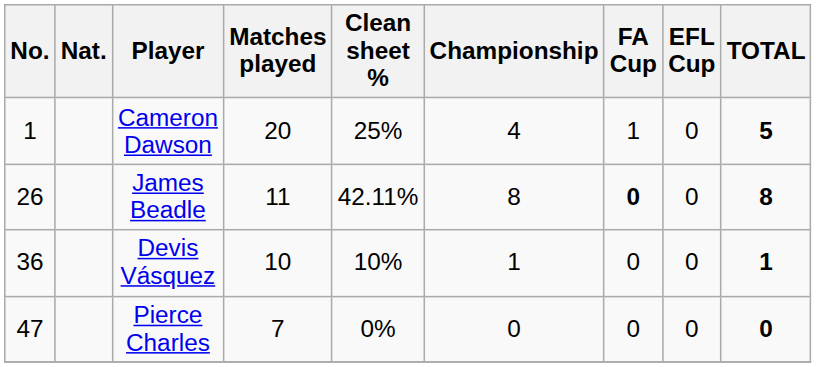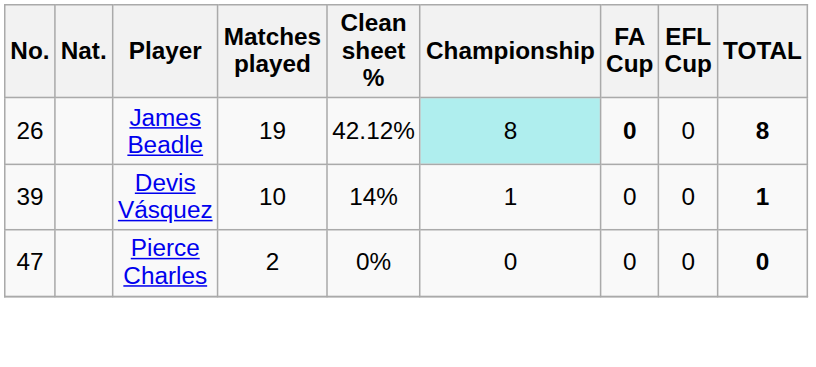- row: 1 | Cameron Dawson | 20 | 25% | 4 | 1 | 0 | 5
James Beadle | Matches played: 11 -> 19
James Beadle | Clean sheet %: 42.11% -> 42.12%
James Beadle | Championship: no background -> paleturquoise background
Devis Vásquez | No.: 36 -> 39
Devis Vásquez | Clean sheet %: 10% -> 14%
Pierce Charles | Matches played: 7 -> 2
